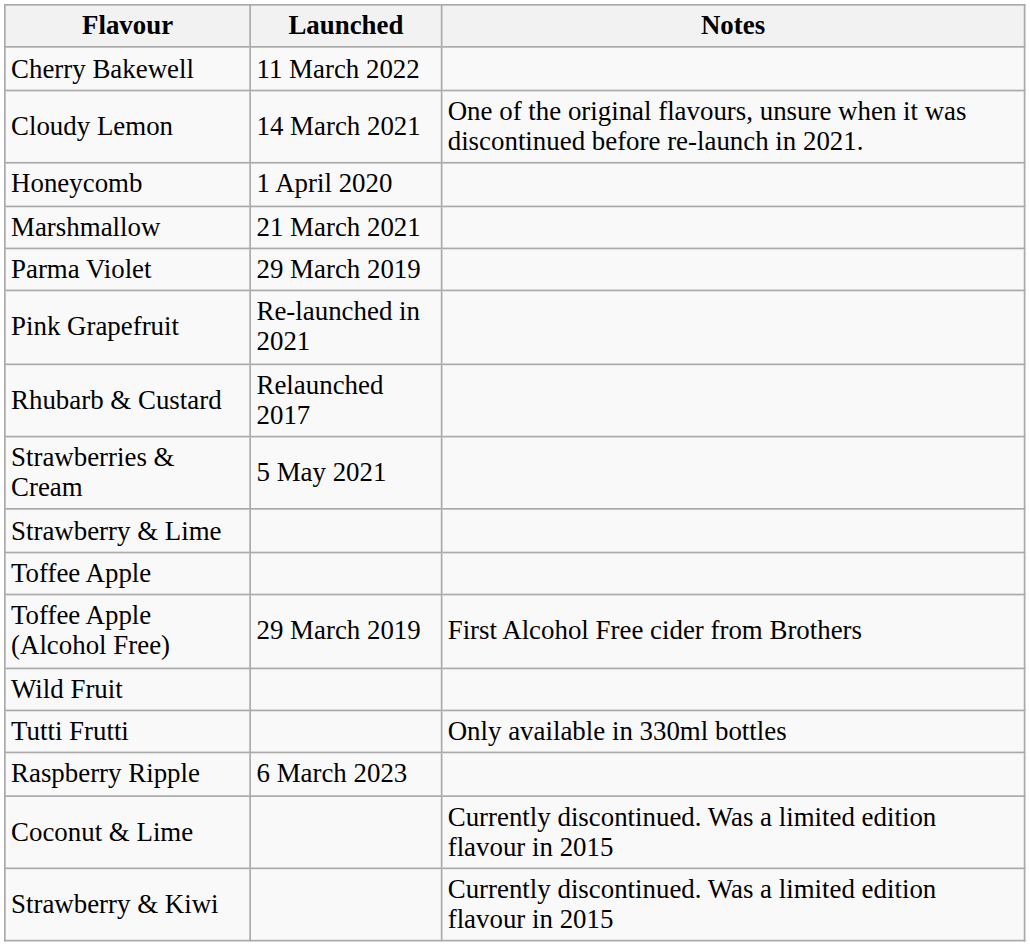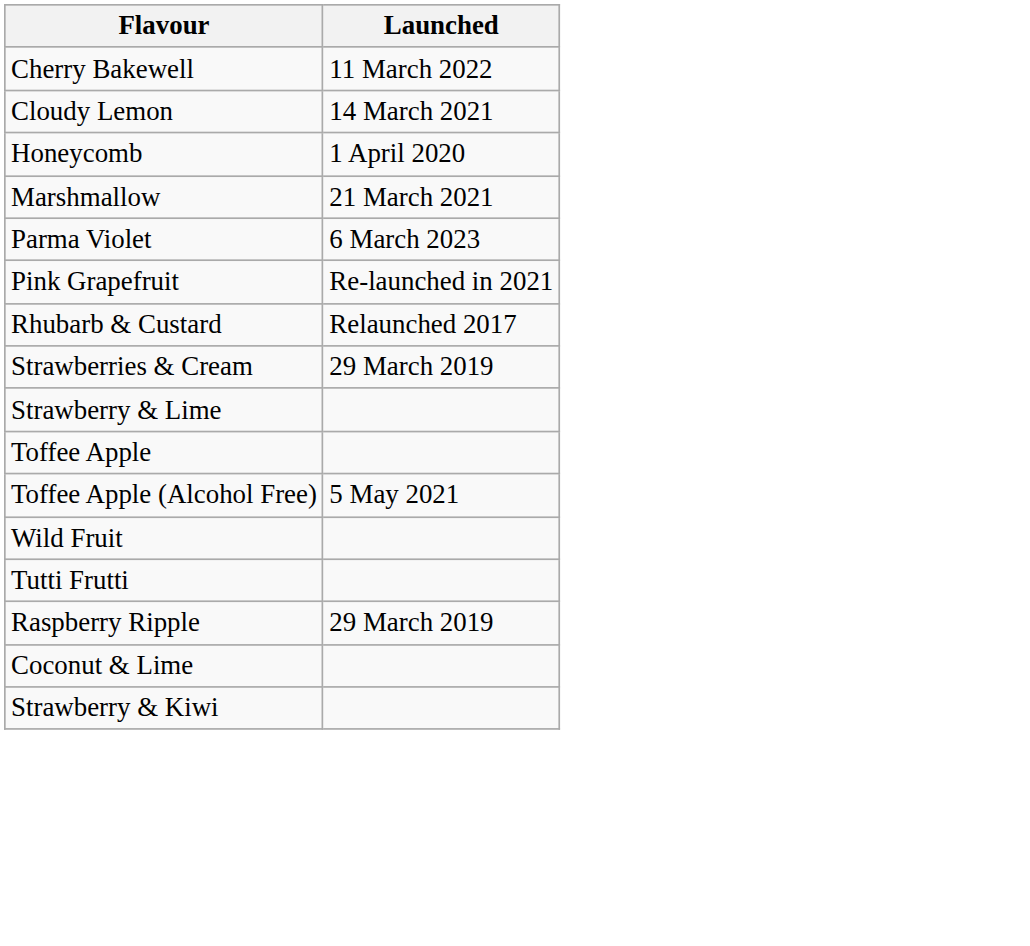- column: Notes | One of the original flavours, unsure when it was discontinued before re-launch in 2021. | First Alcohol Free cider from Brothers | Only available in 330ml bottles | Currently discontinued. Was a limited edition flavour in 2015 | Currently discontinued. Was a limited edition flavour in 2015
Parma Violet | Launched: 29 March 2019 -> 6 March 2023
Strawberries & Cream | Launched: 5 May 2021 -> 29 March 2019
Toffee Apple (Alcohol Free) | Launched: 29 March 2019 -> 5 May 2021
Raspberry Ripple | Launched: 6 March 2023 -> 29 March 2019
